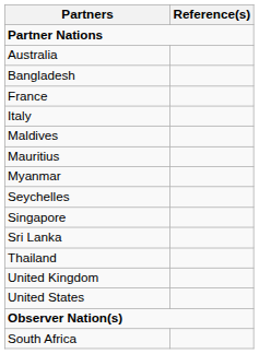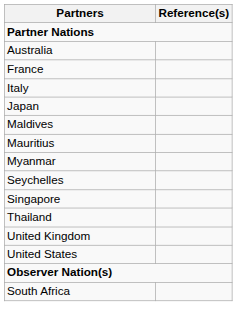- row: Bangladesh
+ row: Japan
- row: Sri Lanka
